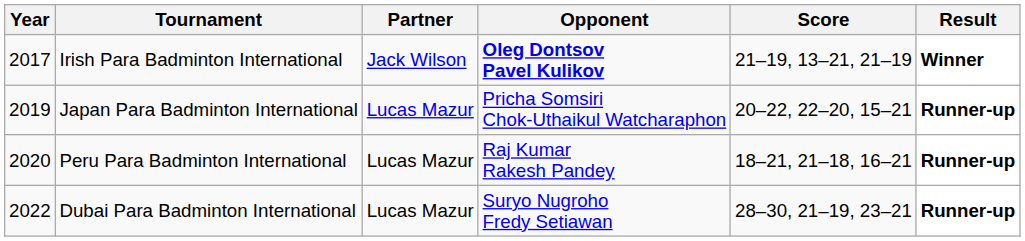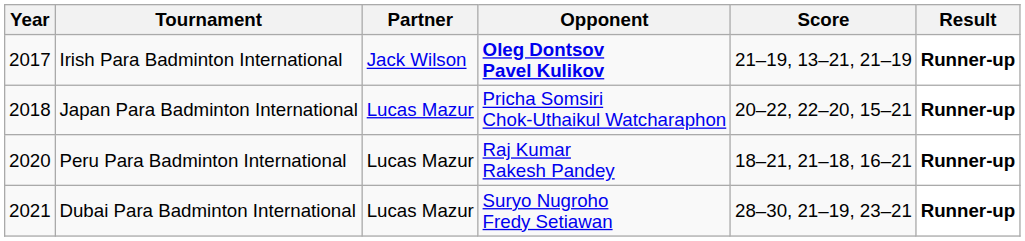Irish Para Badminton International | Result: Winner -> Runner-up
Japan Para Badminton International | Year: 2019 -> 2018
Dubai Para Badminton International | Year: 2022 -> 2021
